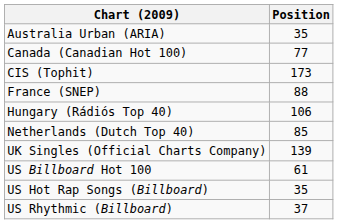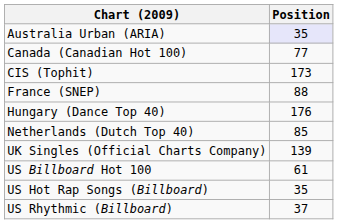Australia Urban (ARIA) | Position: no background -> lavender background
+ row: Hungary (Dance Top 40) | 176
- row: Hungary (Rádiós Top 40) | 106
